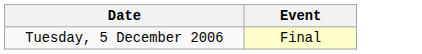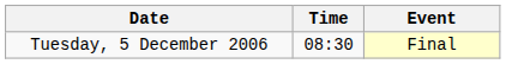+ column: Time | 08:30
